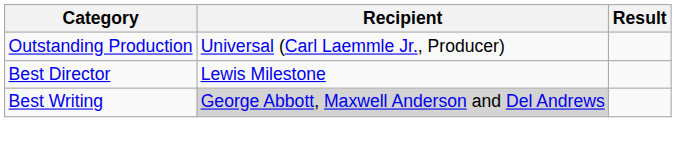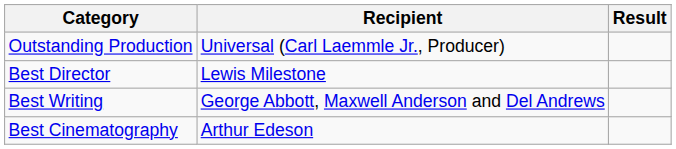Best Writing | Recipient: lightgrey background -> no background
+ row: Best Cinematography | Arthur Edeson
